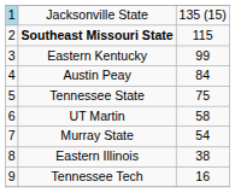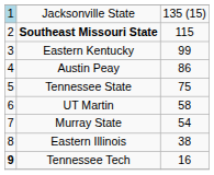Austin Peay | column 3: 84 -> 86
Tennessee Tech | column 1: normal -> bold
